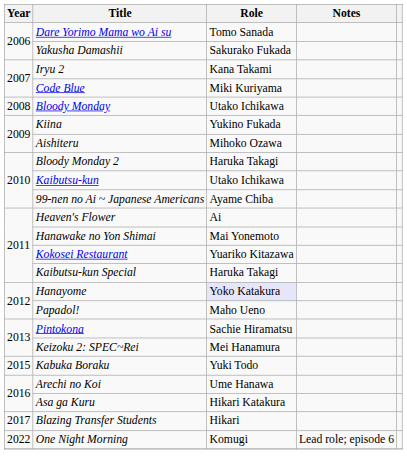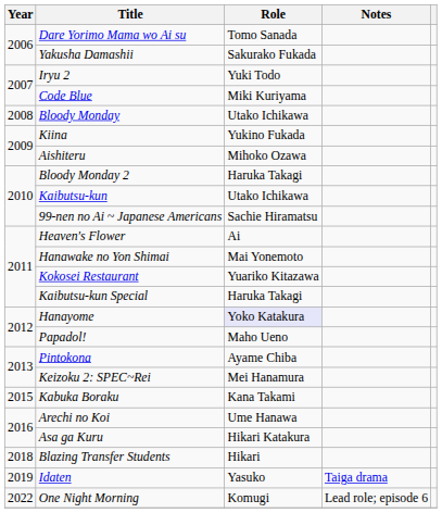Iryu 2 | Role: Kana Takami -> Yuki Todo
99-nen no Ai ~ Japanese Americans | Role: Ayame Chiba -> Sachie Hiramatsu
Pintokona | Role: Sachie Hiramatsu -> Ayame Chiba
Kabuka Boraku | Role: Yuki Todo -> Kana Takami
Blazing Transfer Students | Year: 2017 -> 2018
+ row: 2019 | Idaten | Yasuko | Taiga drama
